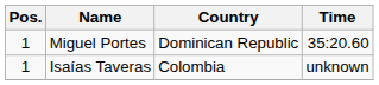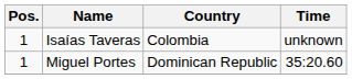rows swapped: Miguel Portes <-> Isaías Taveras
